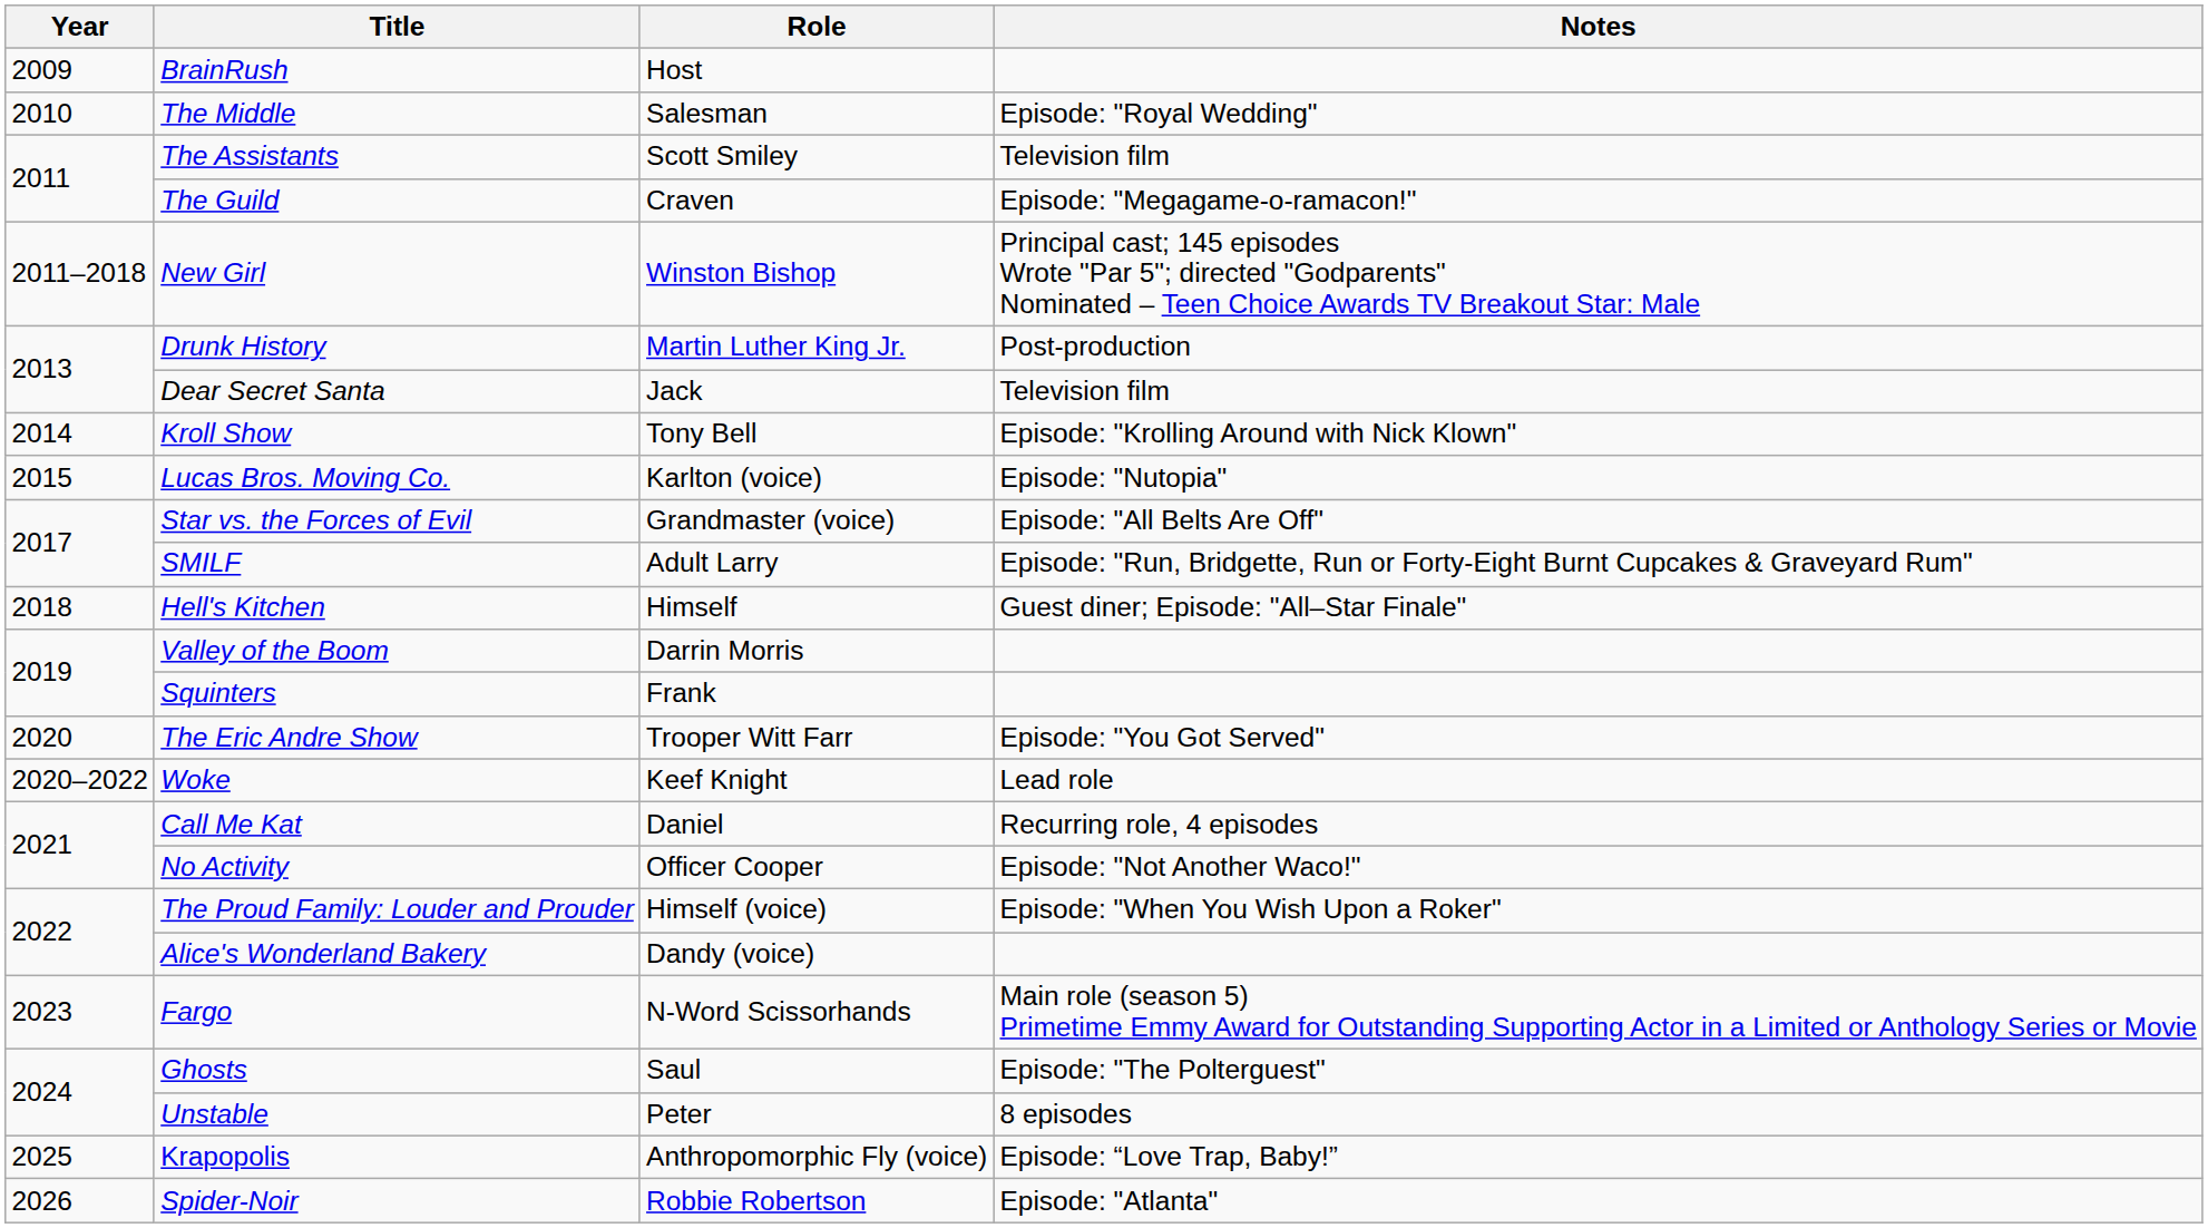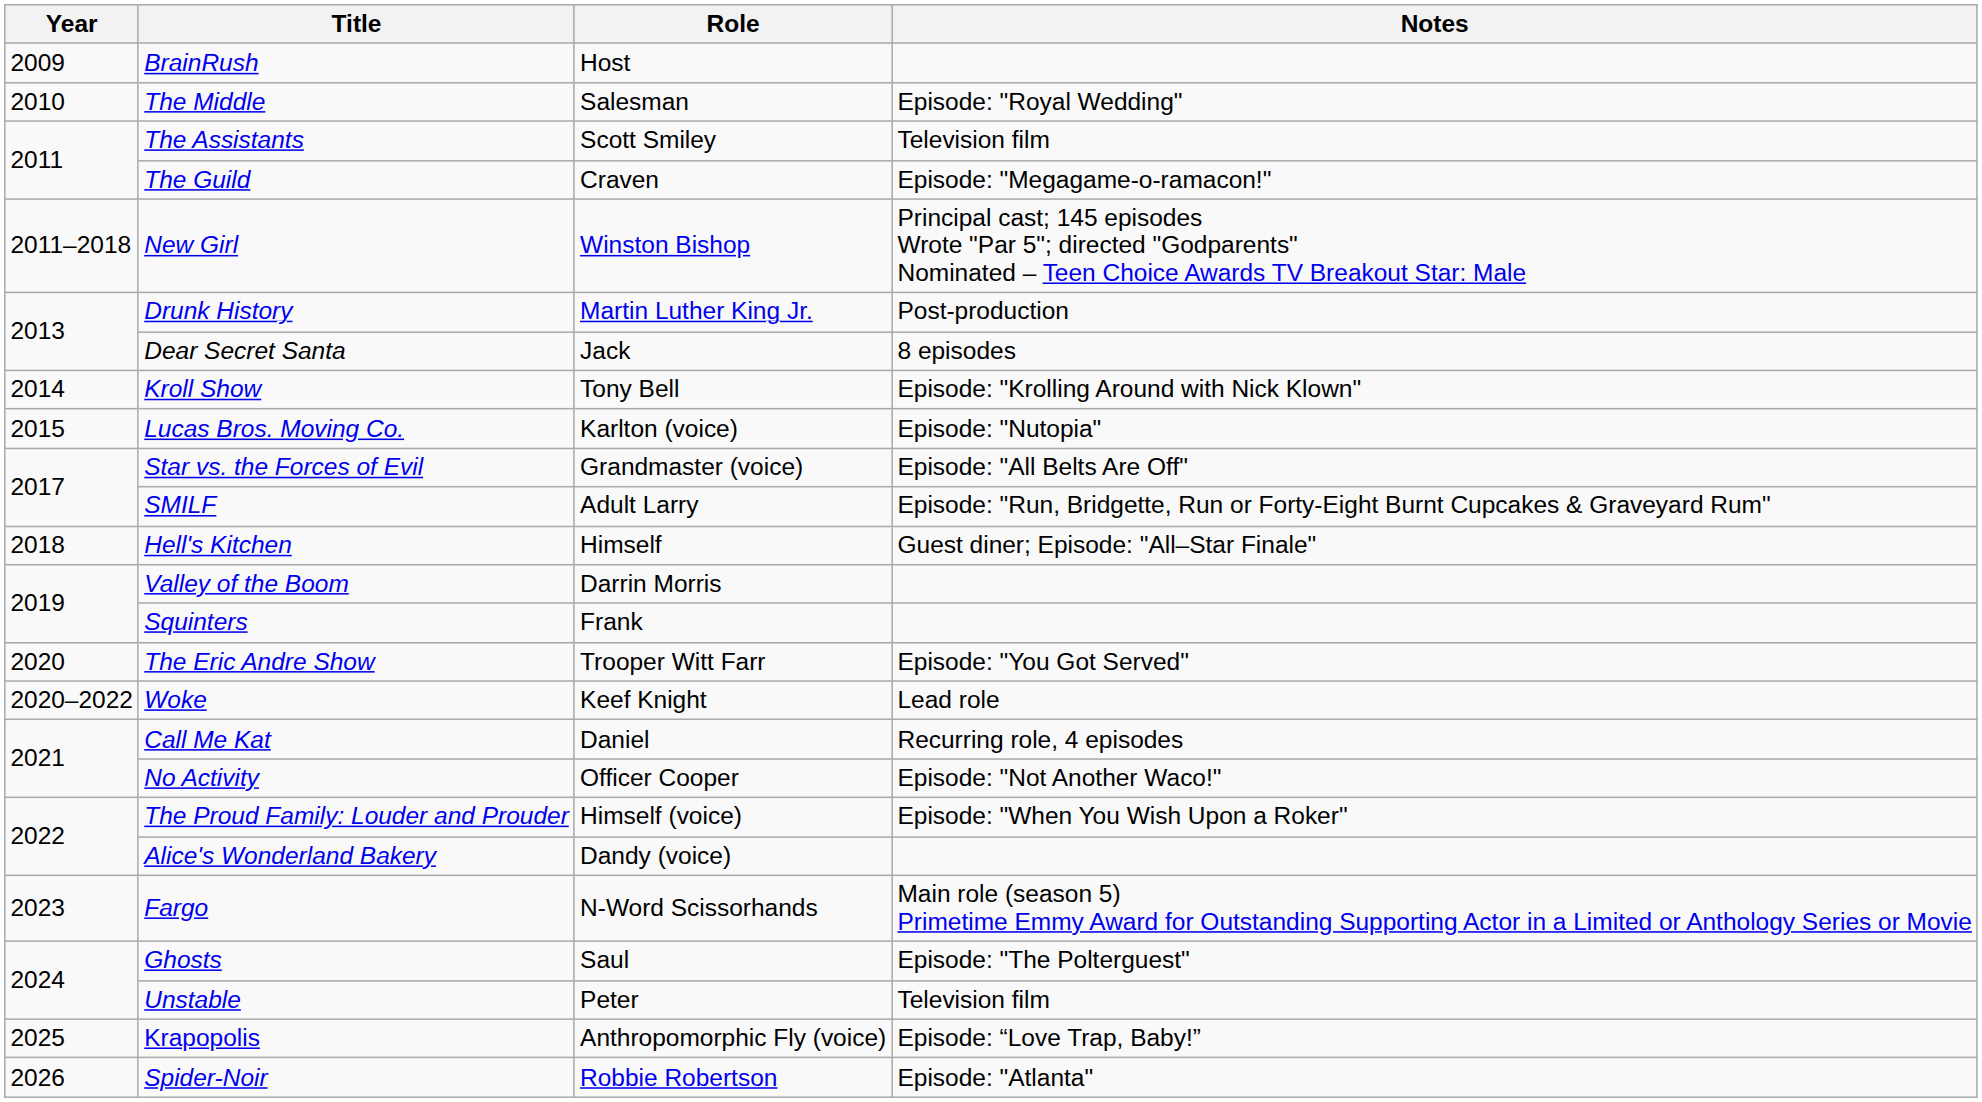Dear Secret Santa | Notes: Television film -> 8 episodes
Unstable | Notes: 8 episodes -> Television film
